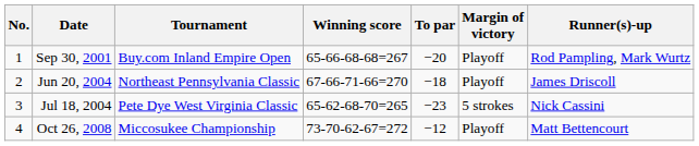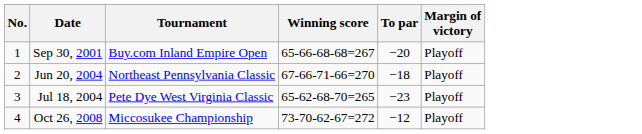- column: Runner(s)-up | Rod Pampling, Mark Wurtz | James Driscoll | Nick Cassini | Matt Bettencourt
Jul 18, 2004 | Margin of victory: 5 strokes -> Playoff
